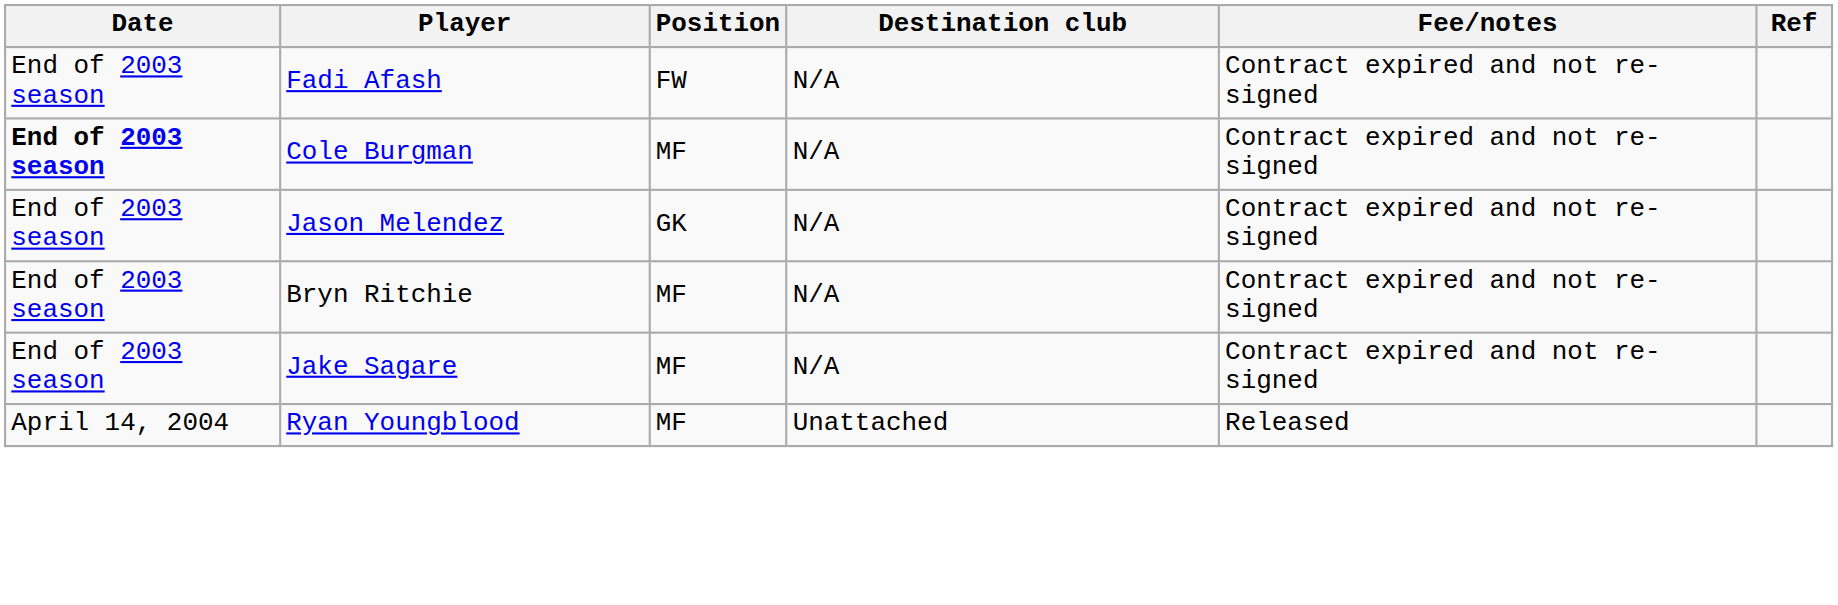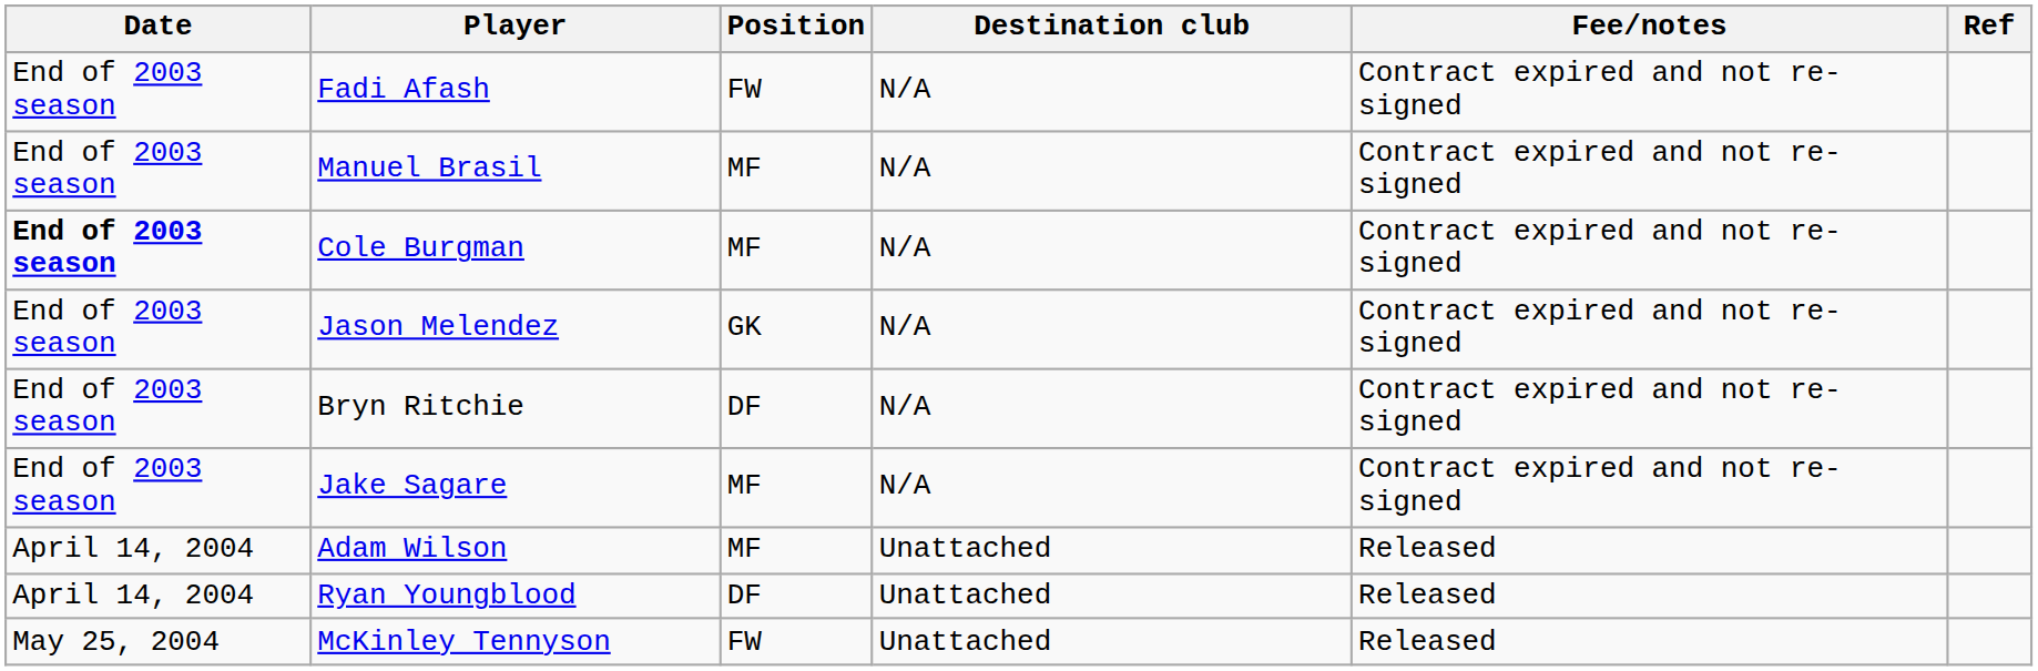+ row: End of 2003 season | Manuel Brasil | MF | N/A | Contract expired and not re-signed
Bryn Ritchie | Position: MF -> DF
+ row: April 14, 2004 | Adam Wilson | MF | Unattached | Released
Ryan Youngblood | Position: MF -> DF
+ row: May 25, 2004 | McKinley Tennyson | FW | Unattached | Released
